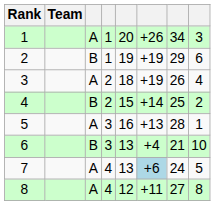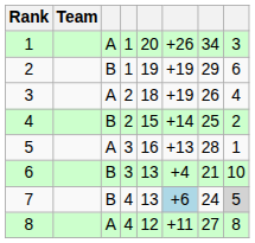7 | column 3: A -> B
7 | column 8: no background -> lightgrey background
